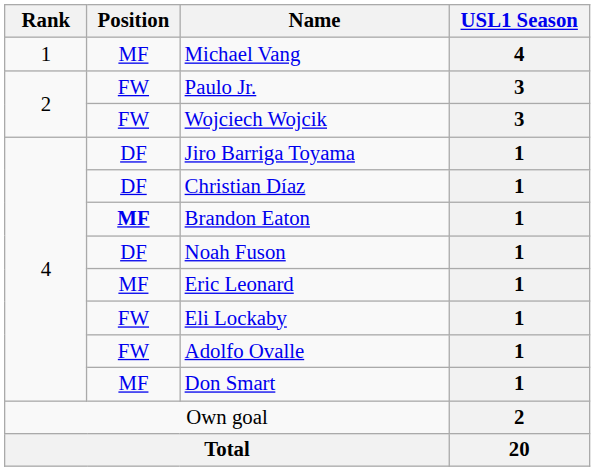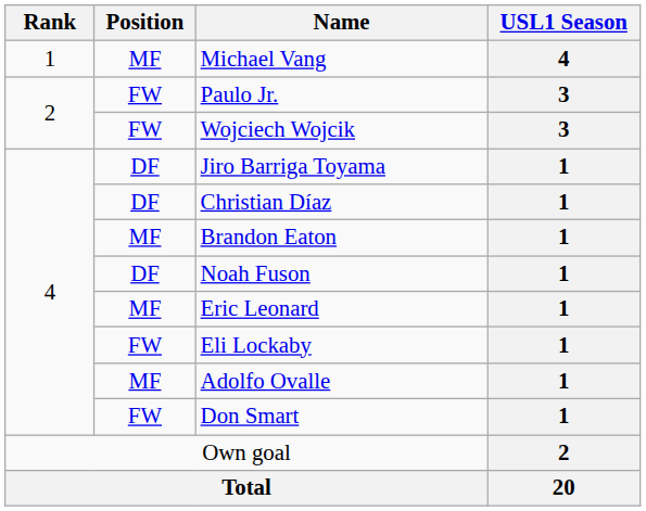Brandon Eaton | Position: bold -> normal
Adolfo Ovalle | Position: FW -> MF
Don Smart | Position: MF -> FW
